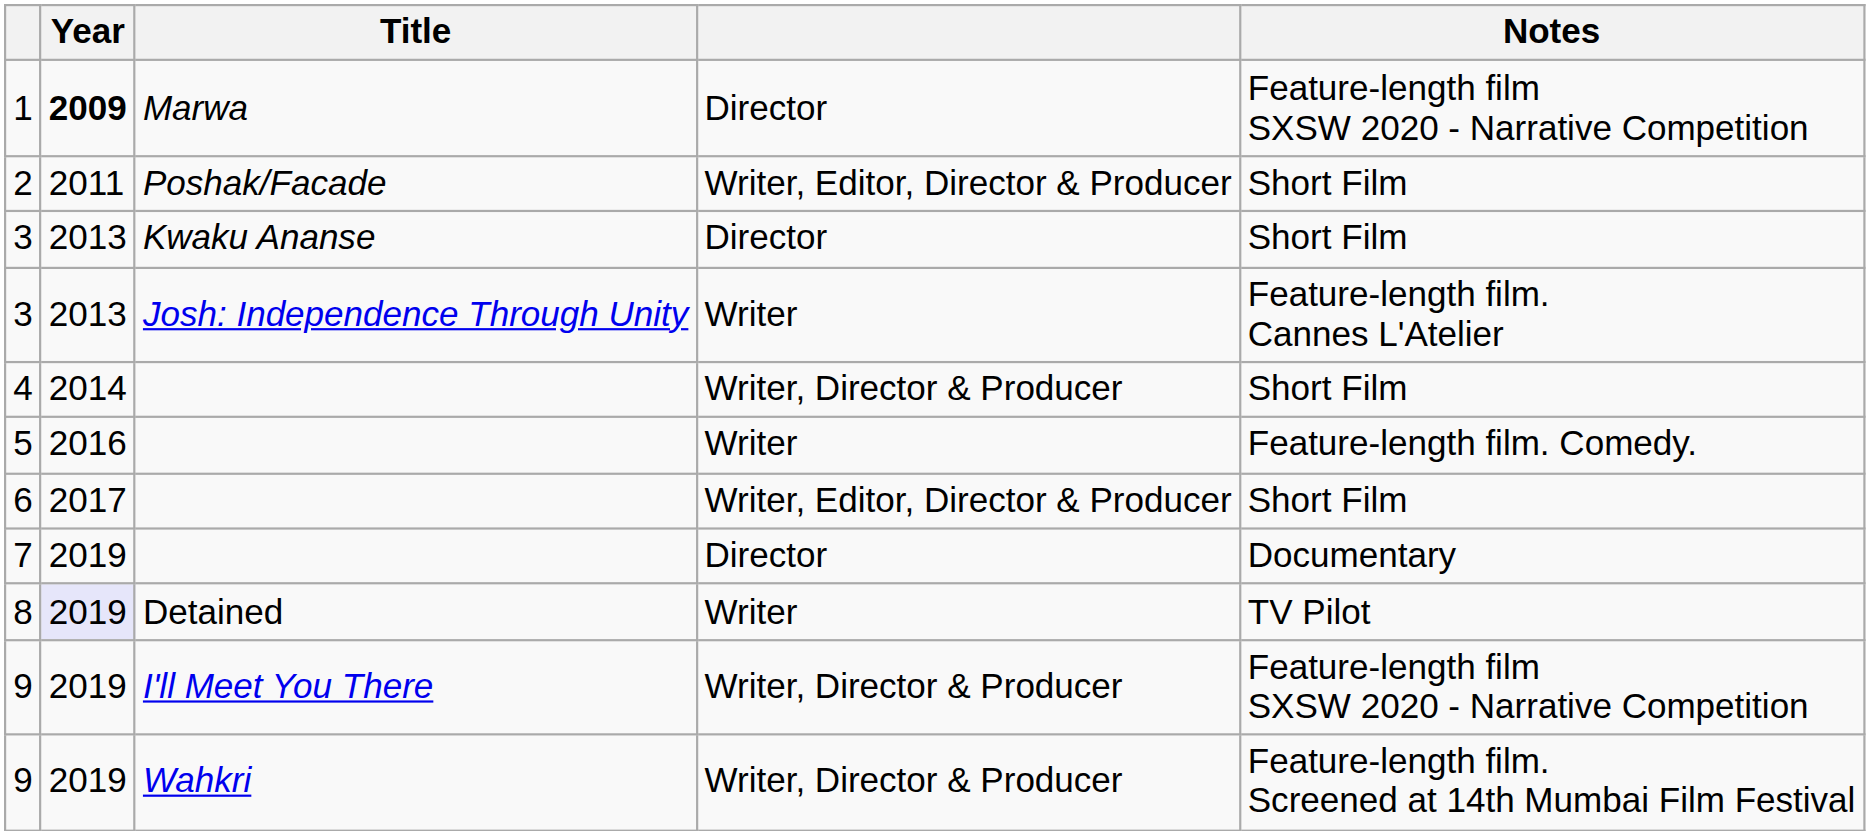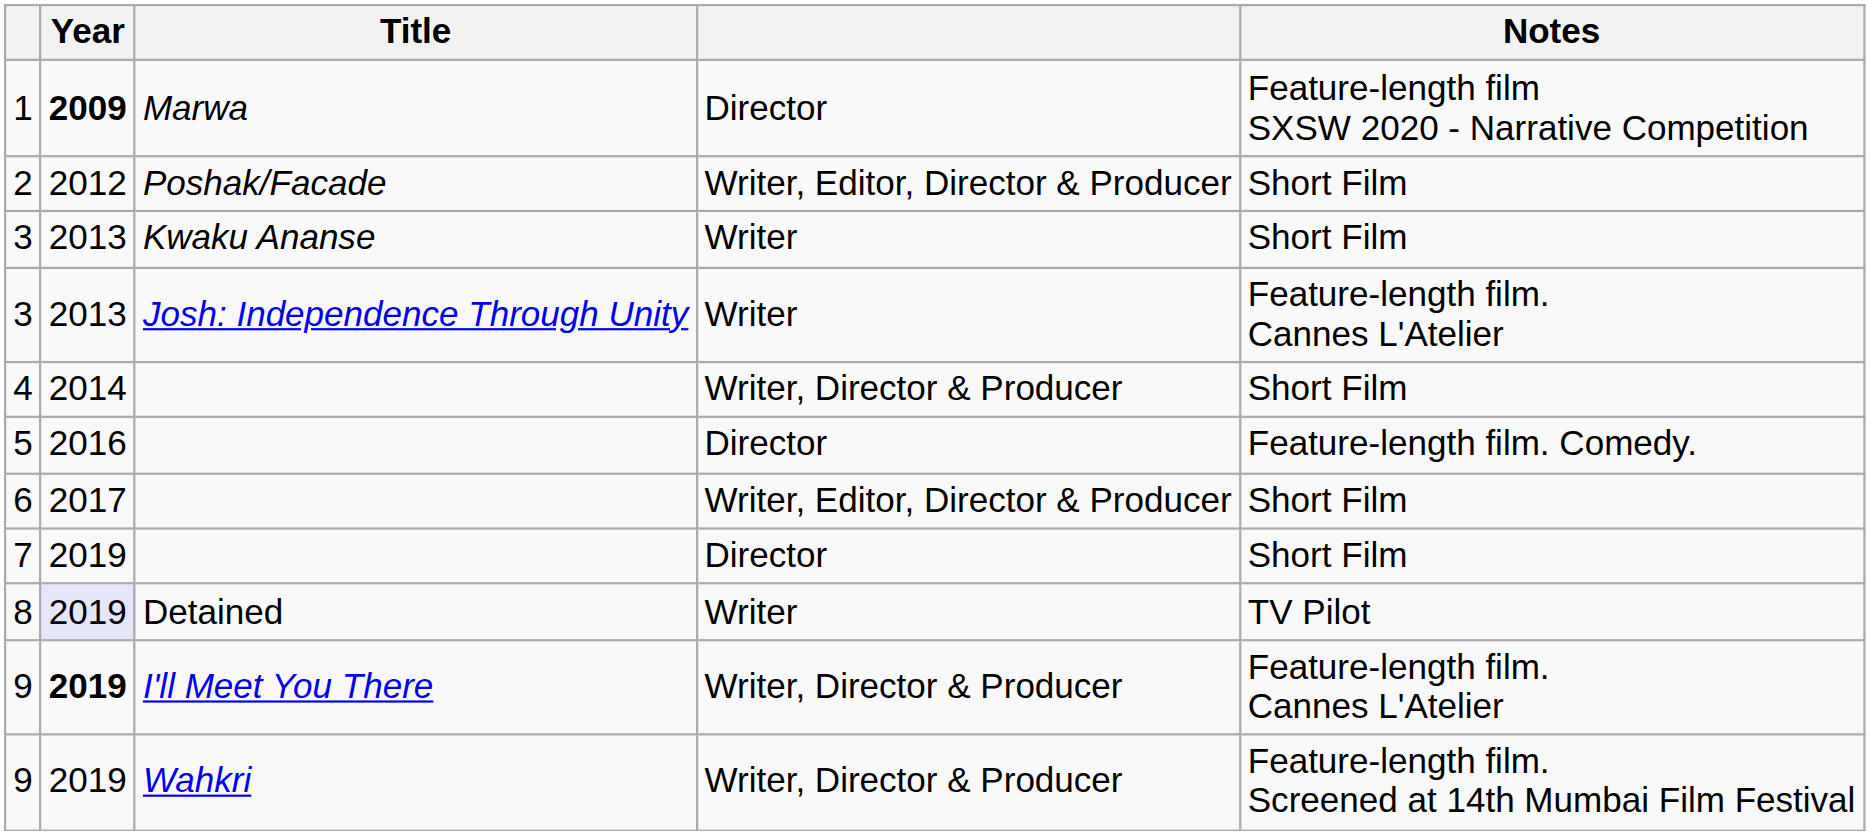2 | Year: 2011 -> 2012
3 / Kwaku Ananse | column 4: Director -> Writer
5 | column 4: Writer -> Director
7 | Notes: Documentary -> Short Film
9 / I'll Meet You There | Year: normal -> bold
9 / I'll Meet You There | Notes: Feature-length film SXSW 2020 - Narrative Competition -> Feature-length film. Cannes L'Atelier
